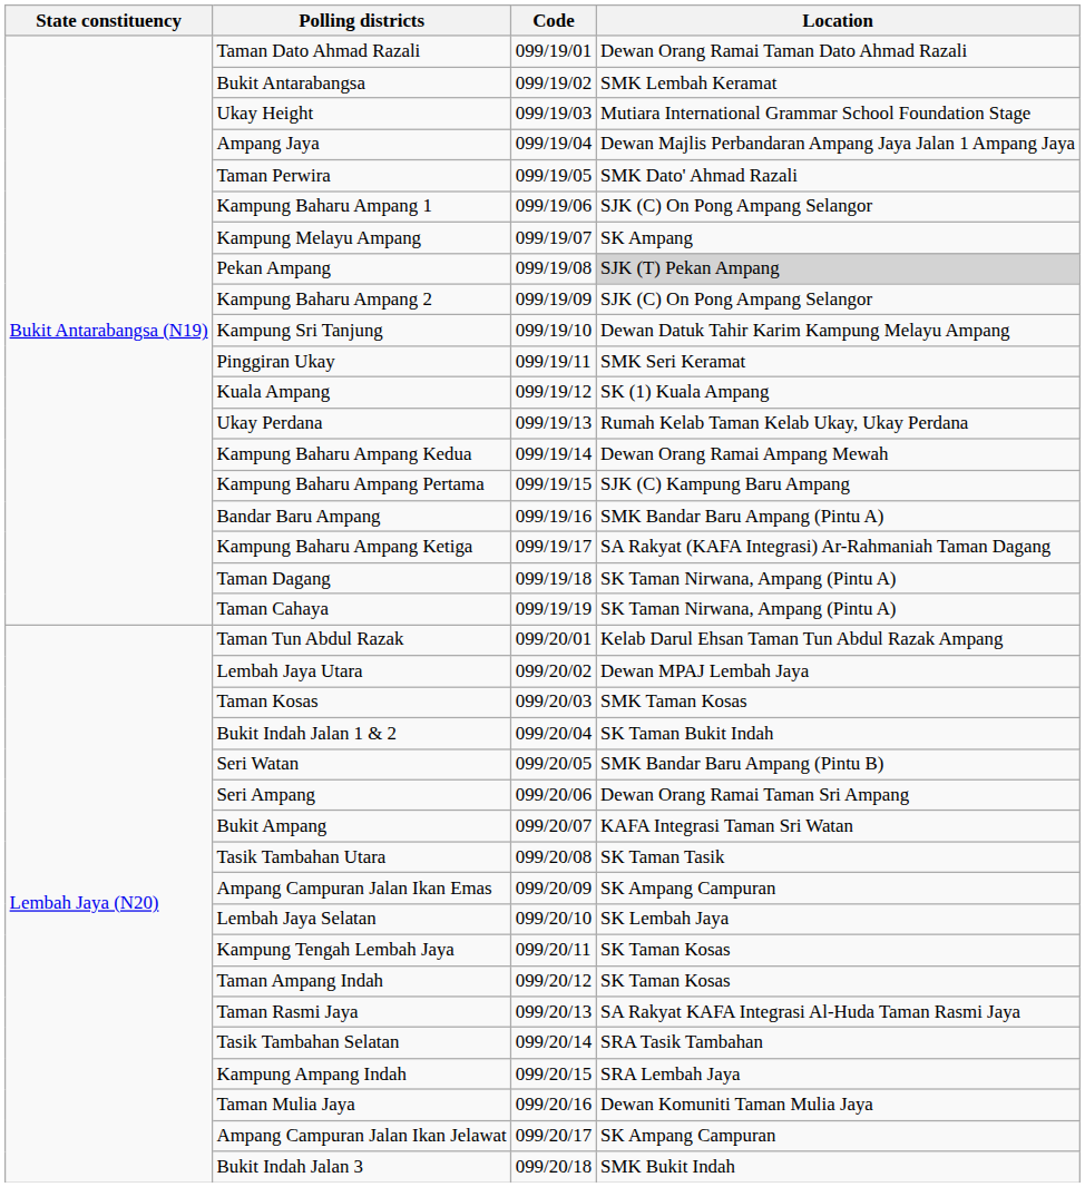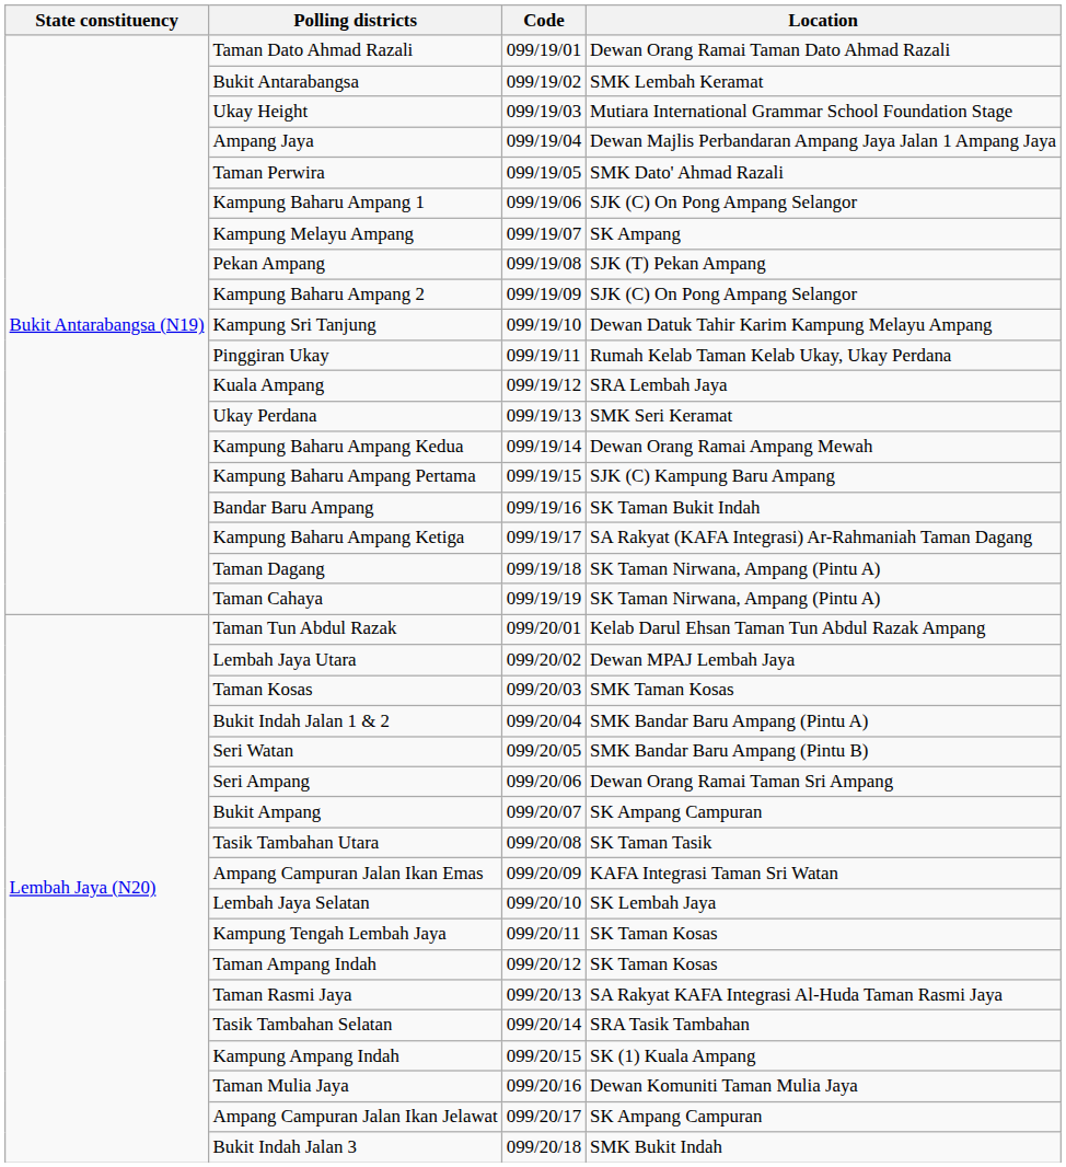Pekan Ampang | Location: lightgrey background -> no background
Pinggiran Ukay | Location: SMK Seri Keramat -> Rumah Kelab Taman Kelab Ukay, Ukay Perdana
Kuala Ampang | Location: SK (1) Kuala Ampang -> SRA Lembah Jaya
Ukay Perdana | Location: Rumah Kelab Taman Kelab Ukay, Ukay Perdana -> SMK Seri Keramat
Bandar Baru Ampang | Location: SMK Bandar Baru Ampang (Pintu A) -> SK Taman Bukit Indah
Bukit Indah Jalan 1 & 2 | Location: SK Taman Bukit Indah -> SMK Bandar Baru Ampang (Pintu A)
Bukit Ampang | Location: KAFA Integrasi Taman Sri Watan -> SK Ampang Campuran
Ampang Campuran Jalan Ikan Emas | Location: SK Ampang Campuran -> KAFA Integrasi Taman Sri Watan
Kampung Ampang Indah | Location: SRA Lembah Jaya -> SK (1) Kuala Ampang
